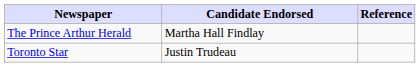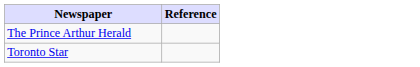- column: Candidate Endorsed | Martha Hall Findlay | Justin Trudeau
